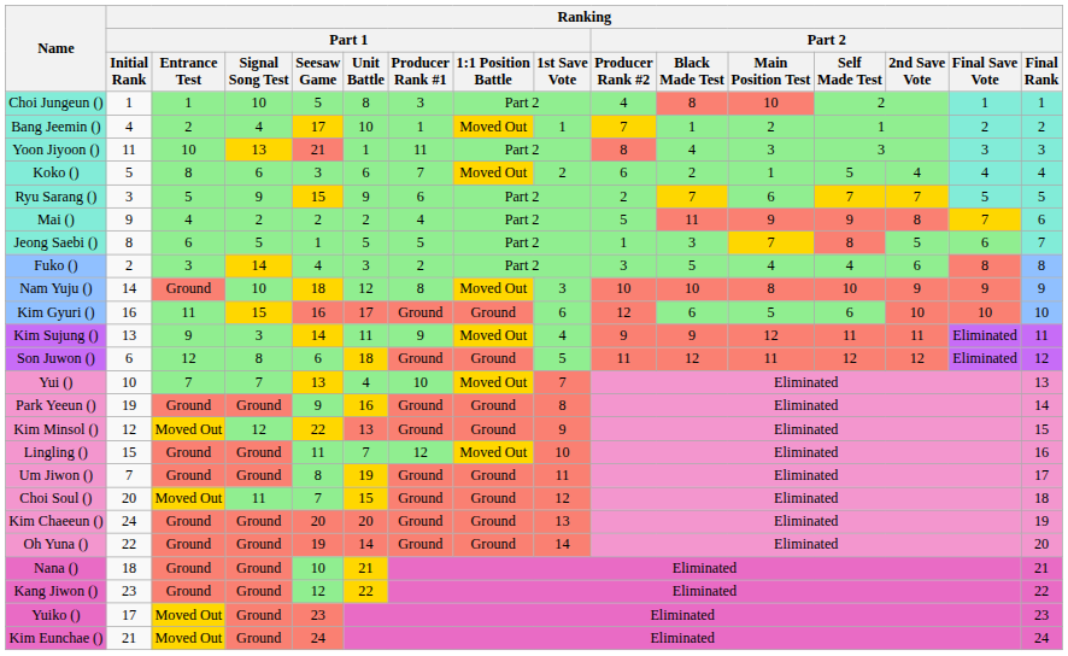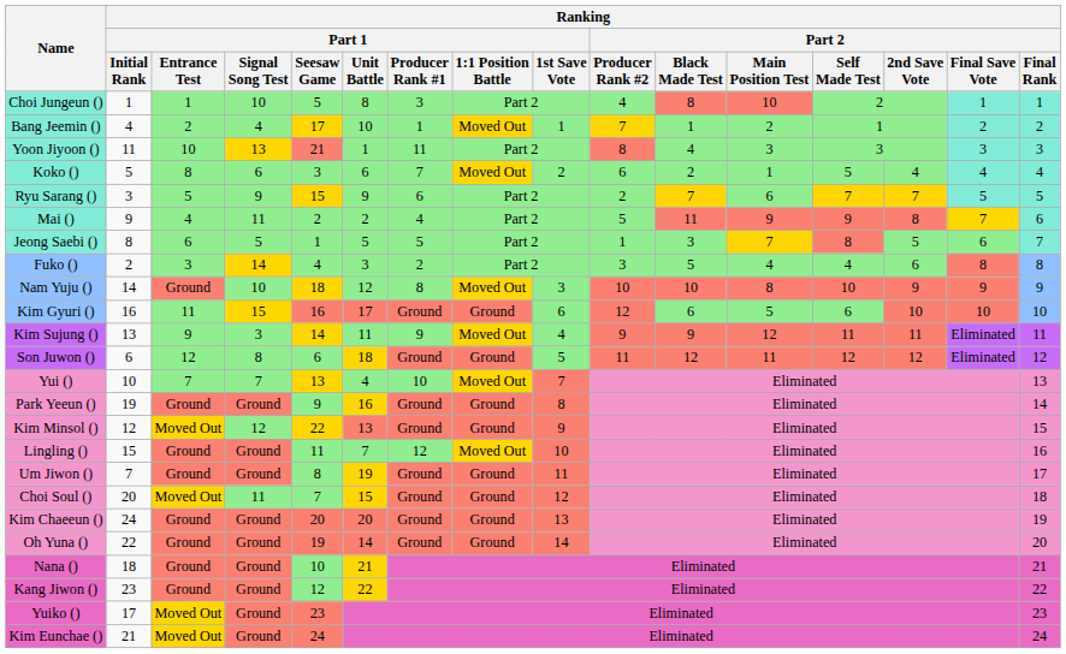Mai () | Ranking / Part 1 / Signal Song Test: 2 -> 11
